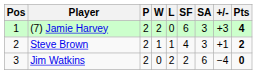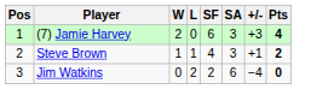- column: P | 2 | 2 | 2
